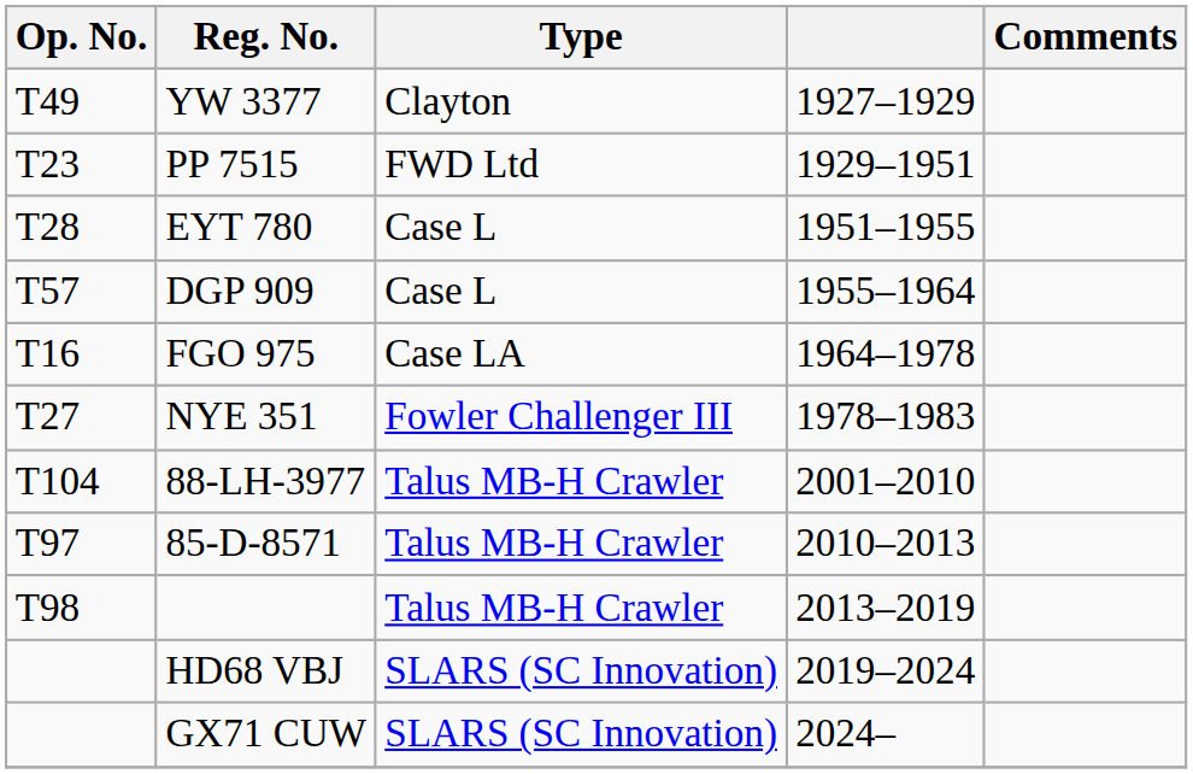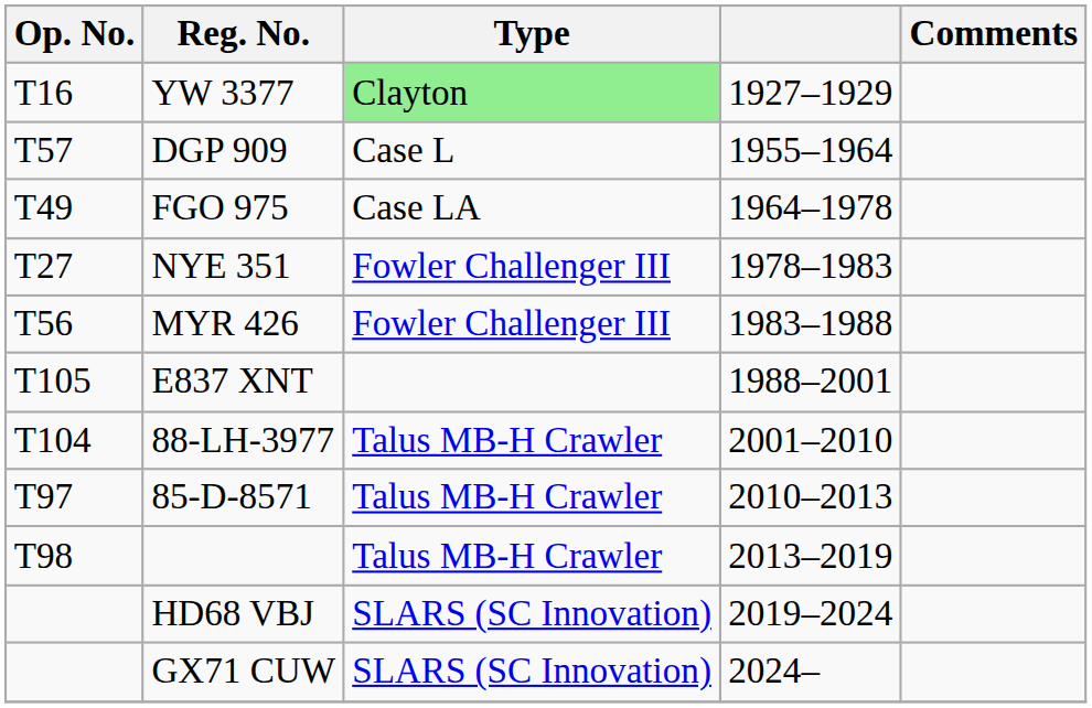YW 3377 | Op. No.: T49 -> T16
YW 3377 | Type: no background -> lightgreen background
- row: T23 | PP 7515 | FWD Ltd | 1929–1951
- row: T28 | EYT 780 | Case L | 1951–1955
FGO 975 | Op. No.: T16 -> T49
+ row: T56 | MYR 426 | Fowler Challenger III | 1983–1988
+ row: T105 | E837 XNT | 1988–2001
